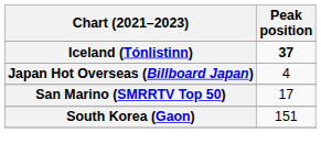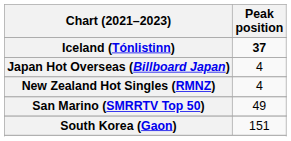+ row: New Zealand Hot Singles (RMNZ) | 4
San Marino (SMRRTV Top 50) | Peak position: 17 -> 49
